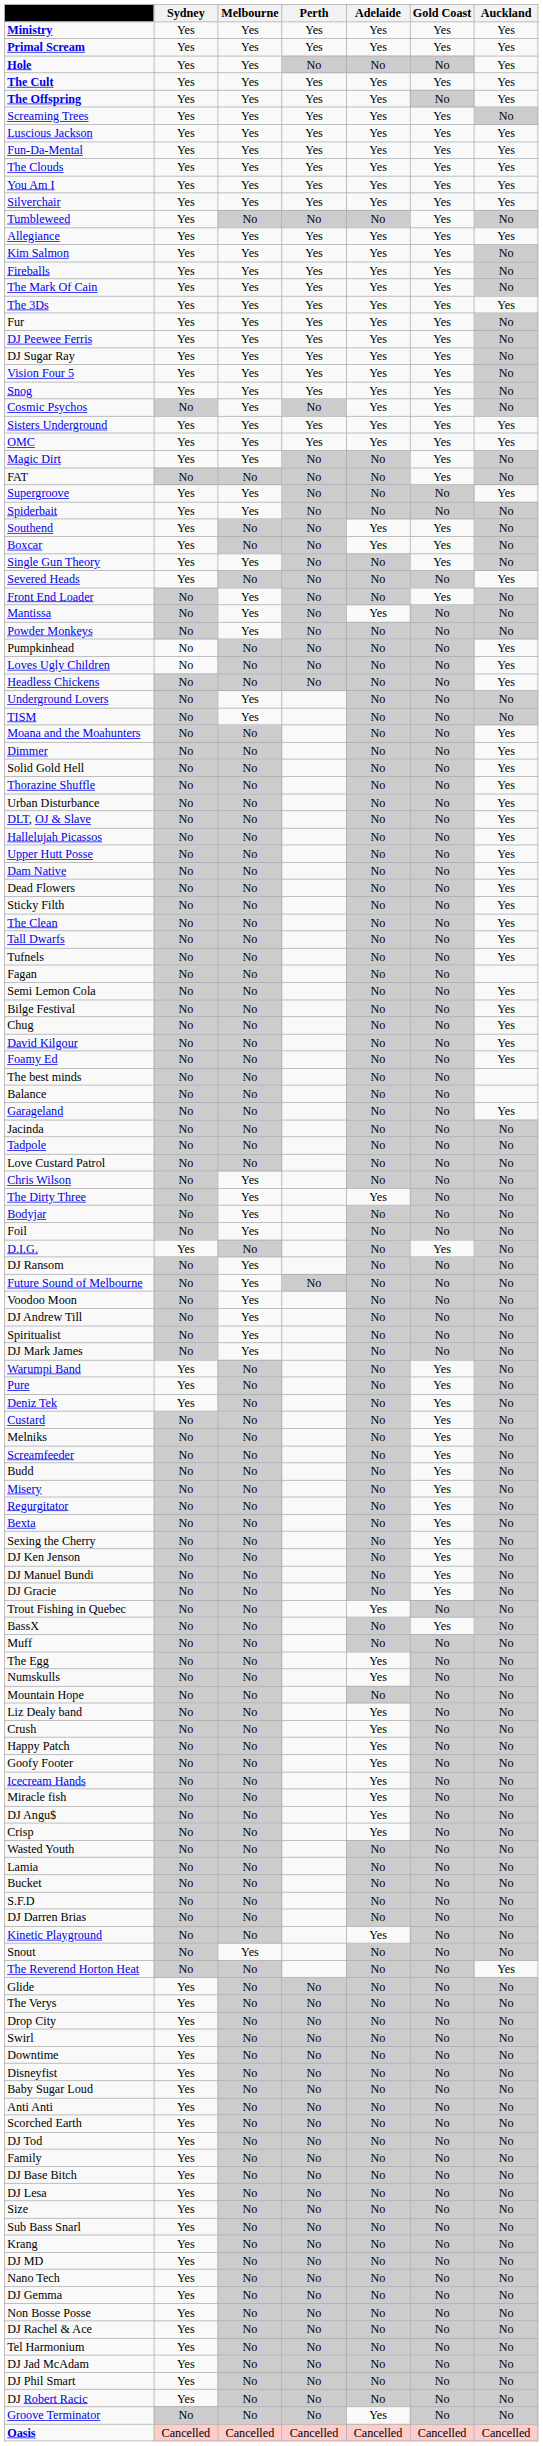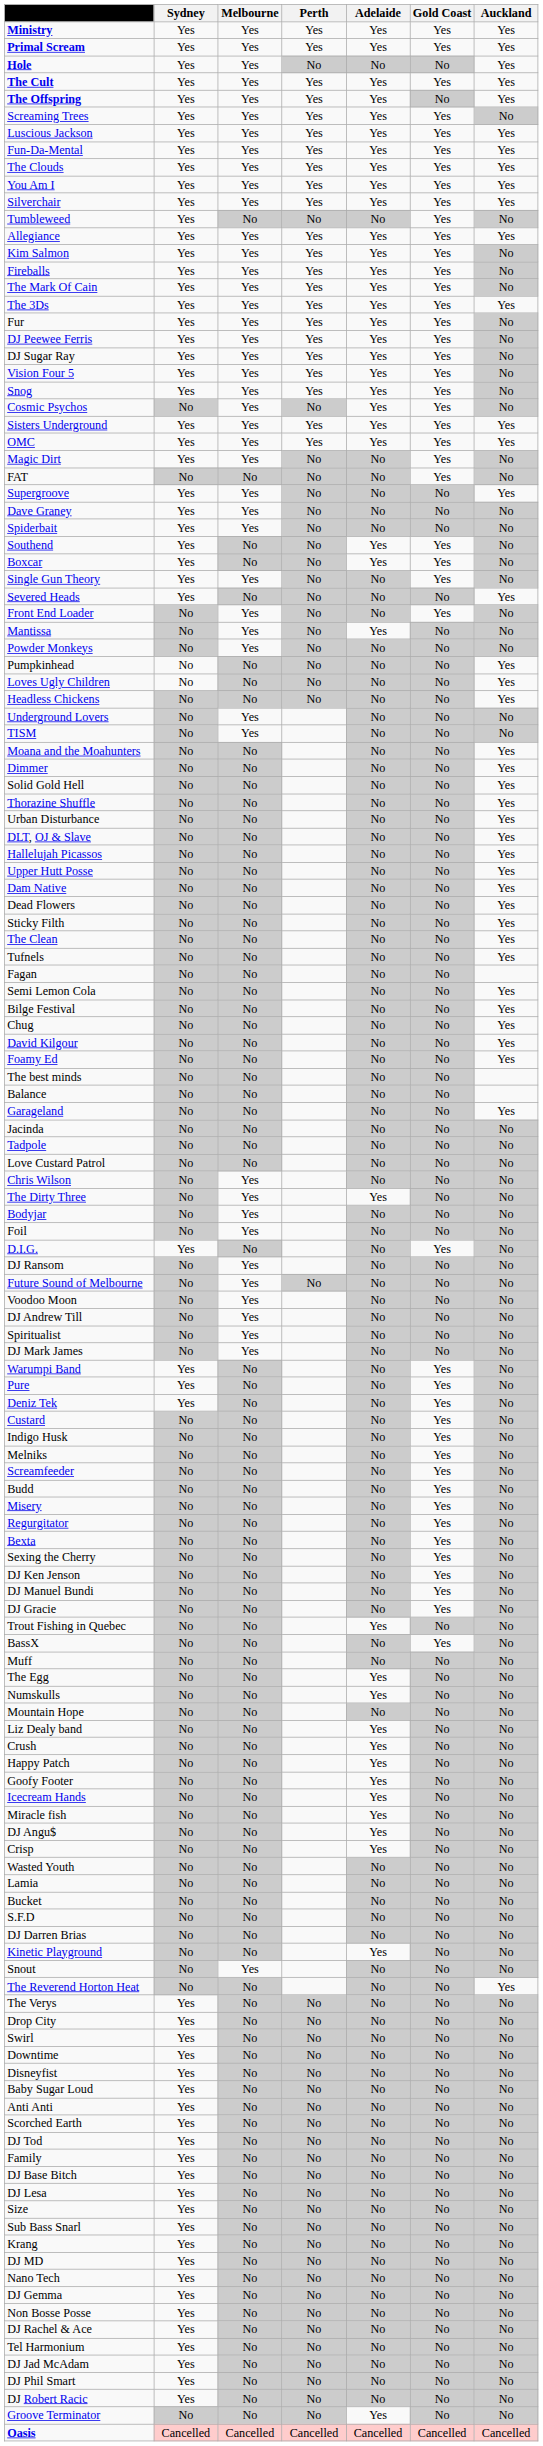+ row: Dave Graney | Yes | Yes | No | No | No | No
- row: Tall Dwarfs | No | No | No | No | Yes
+ row: Indigo Husk | No | No | No | Yes | No
- row: Glide | Yes | No | No | No | No | No
